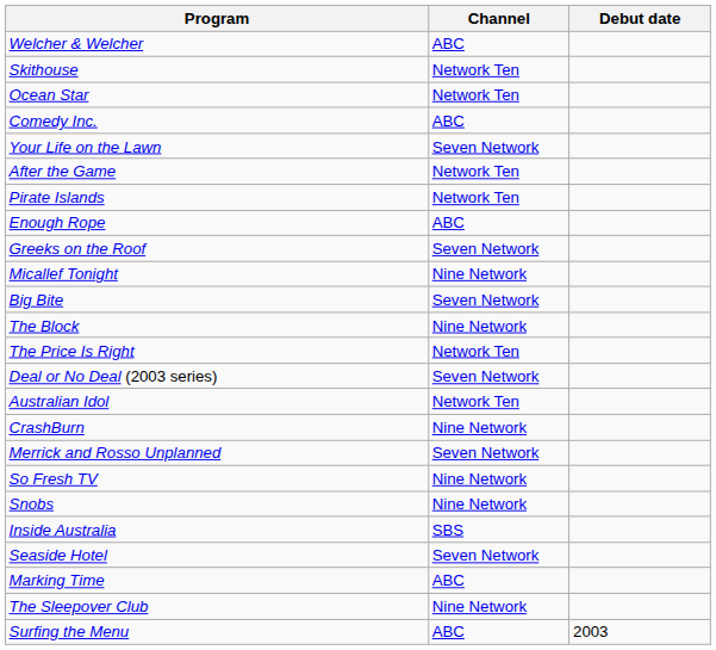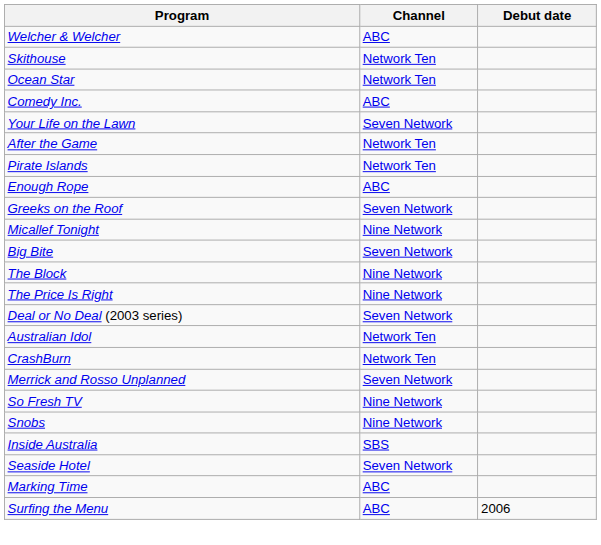The Price Is Right | Channel: Network Ten -> Nine Network
CrashBurn | Channel: Nine Network -> Network Ten
- row: The Sleepover Club | Nine Network
Surfing the Menu | Debut date: 2003 -> 2006
